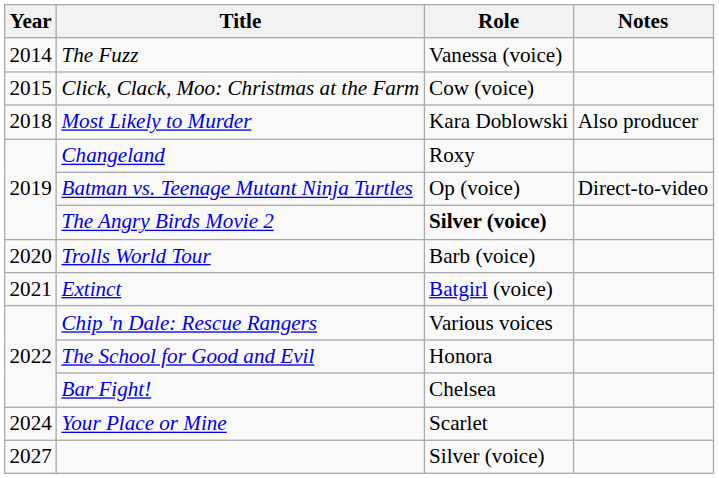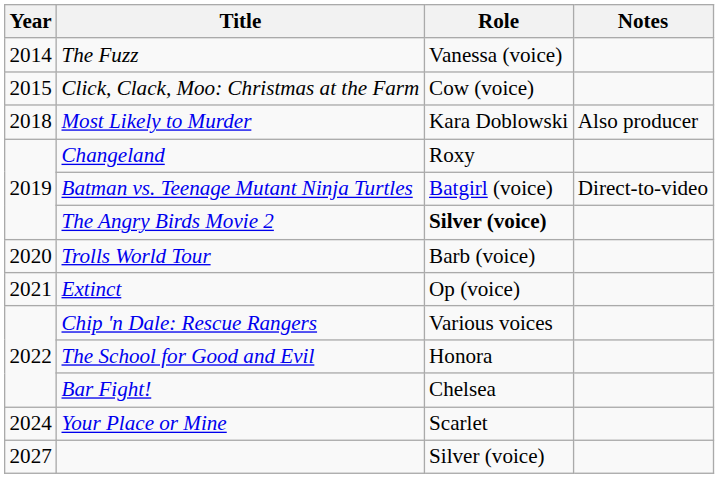Batman vs. Teenage Mutant Ninja Turtles | Role: Op (voice) -> Batgirl (voice)
Extinct | Role: Batgirl (voice) -> Op (voice)
